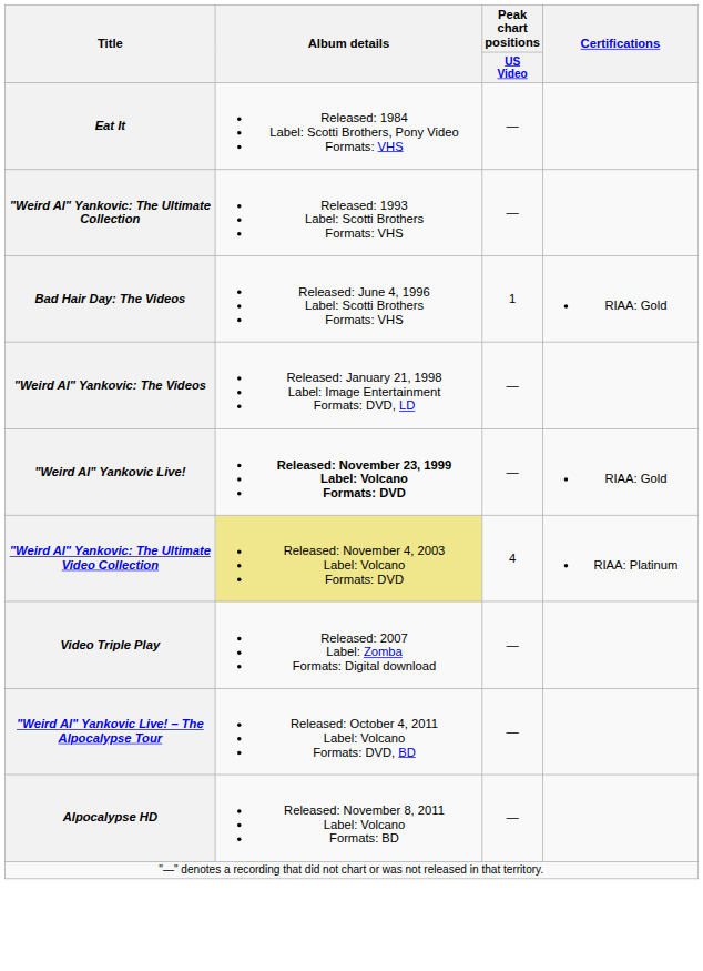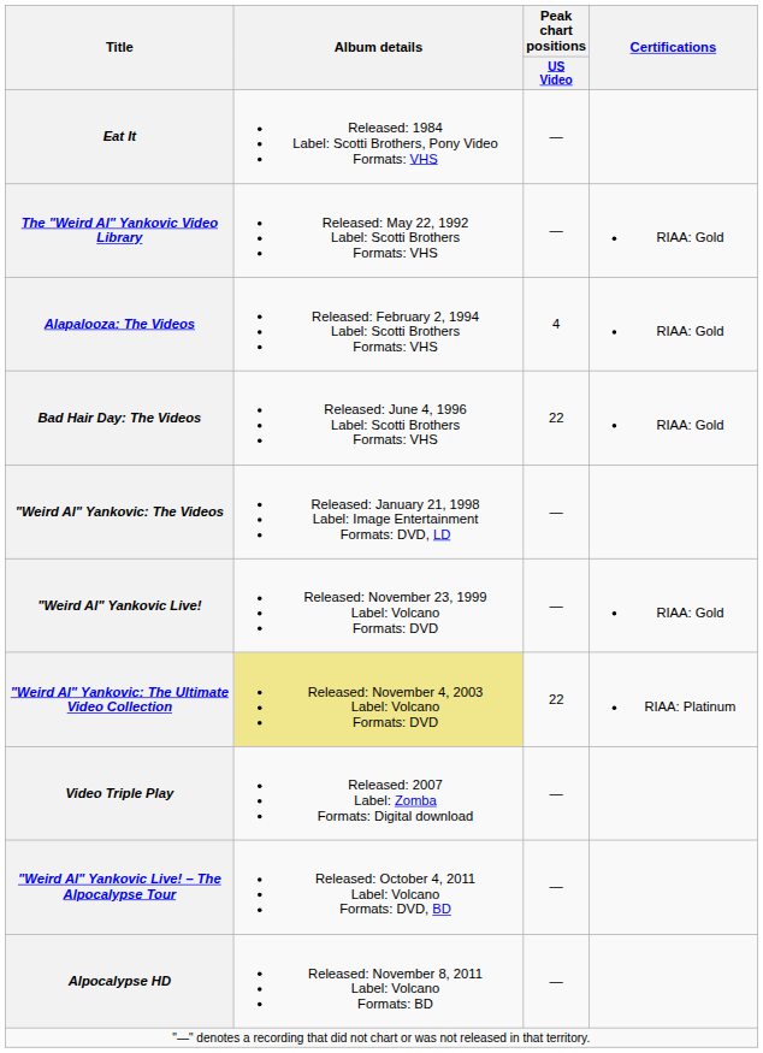+ row: The "Weird Al" Yankovic Video Library | Released: May 22, 1992 Label: Scotti Brothers Formats: VHS | — | RIAA: Gold
- row: "Weird Al" Yankovic: The Ultimate Collection | Released: 1993 Label: Scotti Brothers Formats: VHS | —
+ row: Alapalooza: The Videos | Released: February 2, 1994 Label: Scotti Brothers Formats: VHS | 4 | RIAA: Gold
Bad Hair Day: The Videos | Peak chart positions / US Video: 1 -> 22
"Weird Al" Yankovic Live! | Album details: bold -> normal
"Weird Al" Yankovic: The Ultimate Video Collection | Peak chart positions / US Video: 4 -> 22
